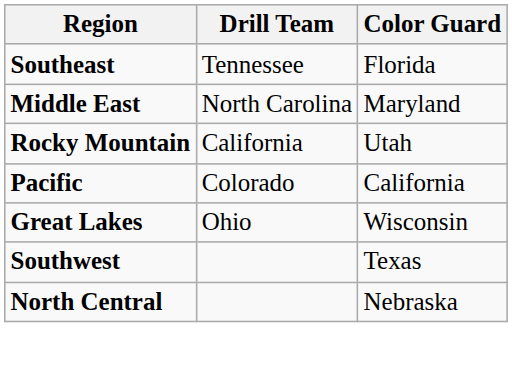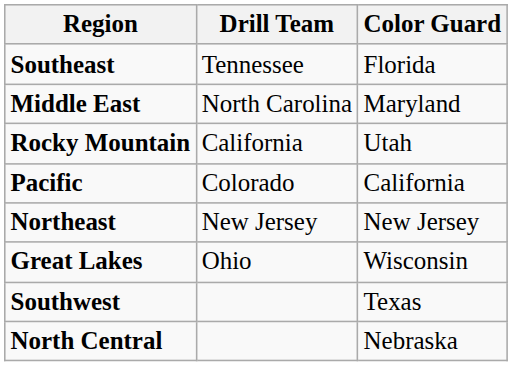+ row: Northeast | New Jersey | New Jersey
